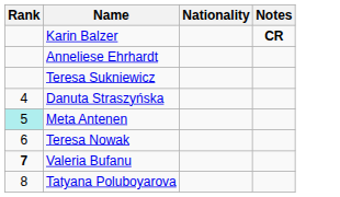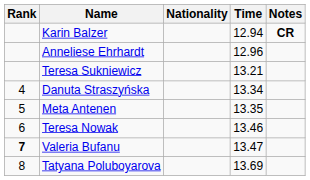+ column: Time | 12.94 | 12.96 | 13.21 | 13.34 | 13.35 | 13.46 | 13.47 | 13.69
Meta Antenen | Rank: paleturquoise background -> no background
